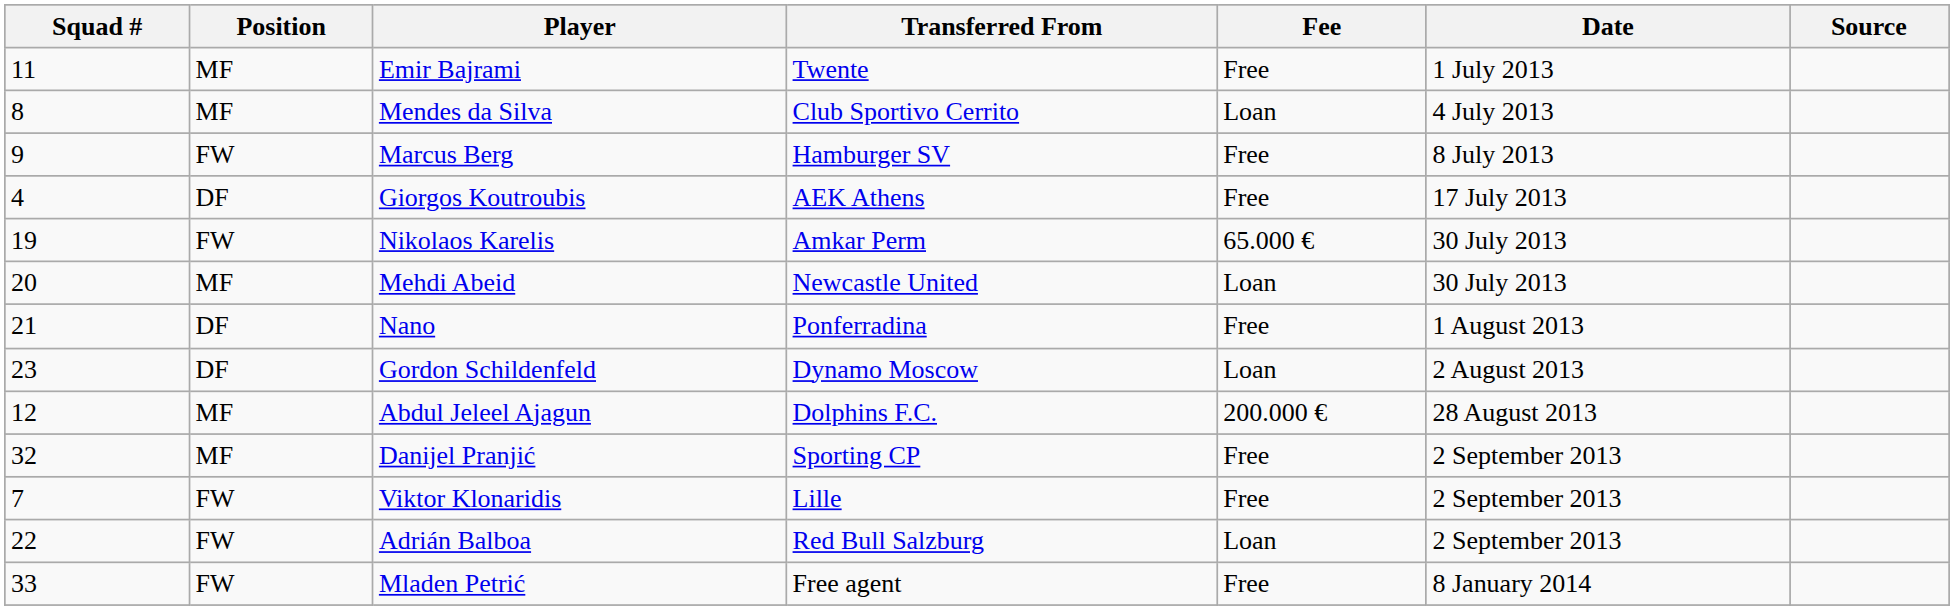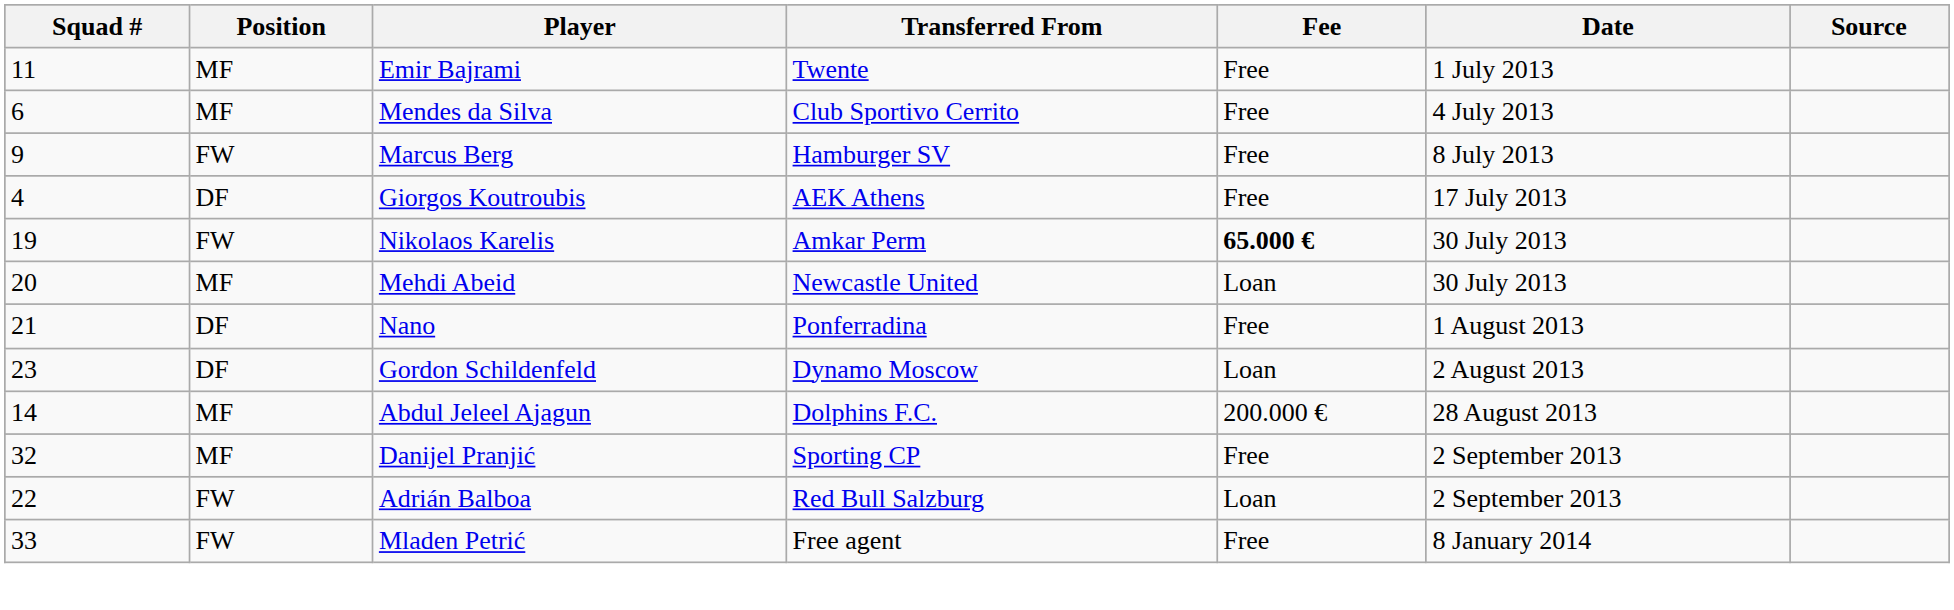Mendes da Silva | Squad #: 8 -> 6
Mendes da Silva | Fee: Loan -> Free
Nikolaos Karelis | Fee: normal -> bold
Abdul Jeleel Ajagun | Squad #: 12 -> 14
- row: 7 | FW | Viktor Klonaridis | Lille | Free | 2 September 2013
